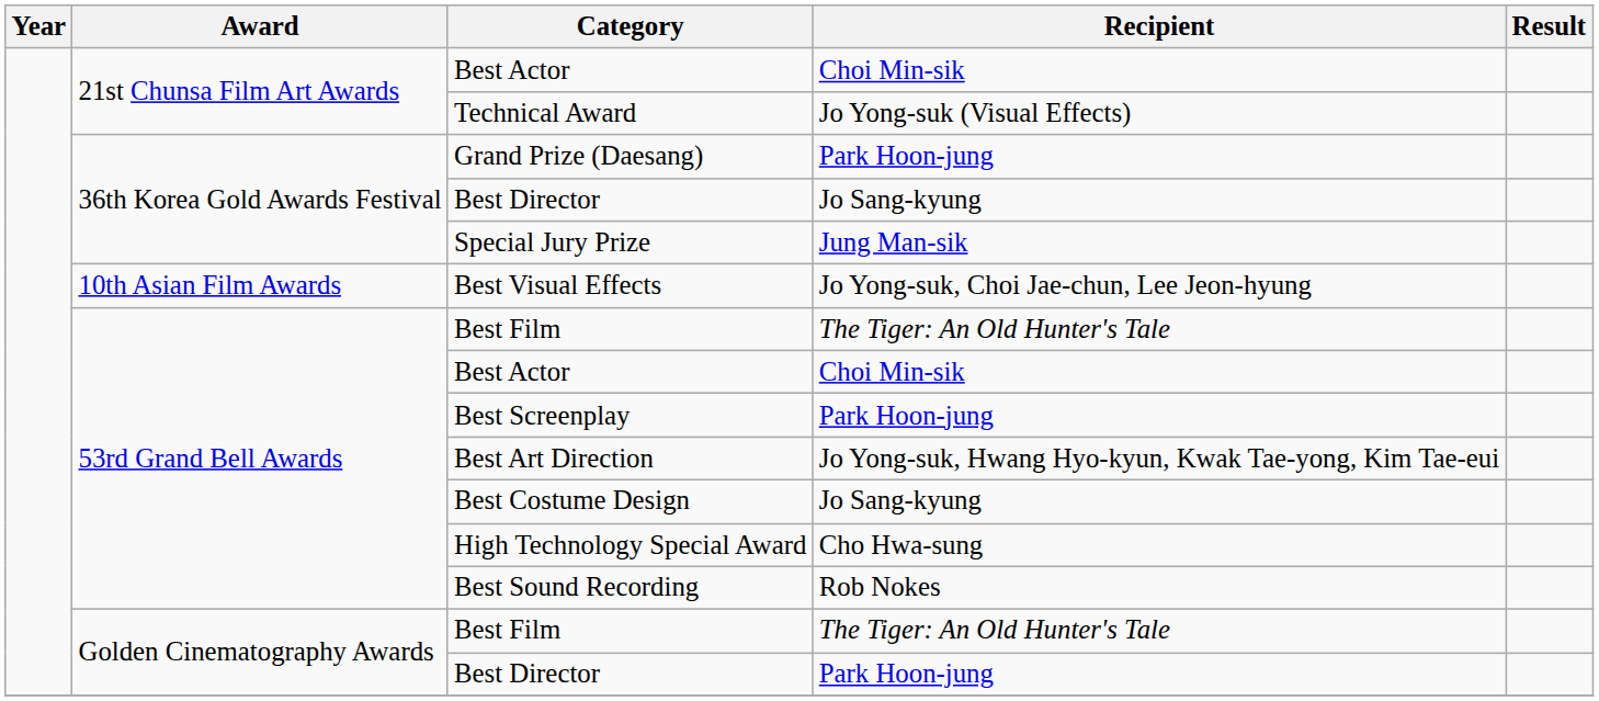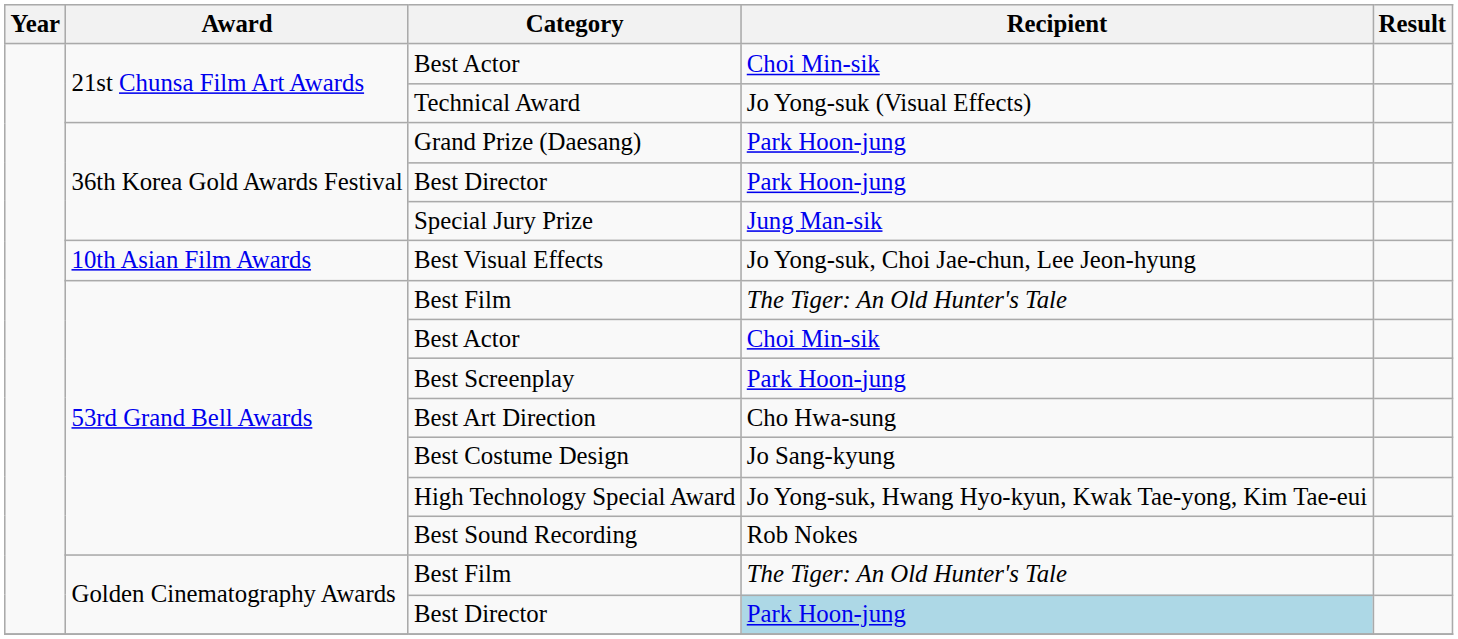36th Korea Gold Awards Festival / Best Director | Recipient: Jo Sang-kyung -> Park Hoon-jung
Best Art Direction | Recipient: Jo Yong-suk, Hwang Hyo-kyun, Kwak Tae-yong, Kim Tae-eui -> Cho Hwa-sung
High Technology Special Award | Recipient: Cho Hwa-sung -> Jo Yong-suk, Hwang Hyo-kyun, Kwak Tae-yong, Kim Tae-eui
Golden Cinematography Awards / Best Director | Recipient: no background -> lightblue background
